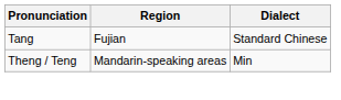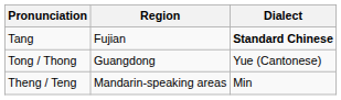Tang | Dialect: normal -> bold
+ row: Tong / Thong | Guangdong | Yue (Cantonese)
